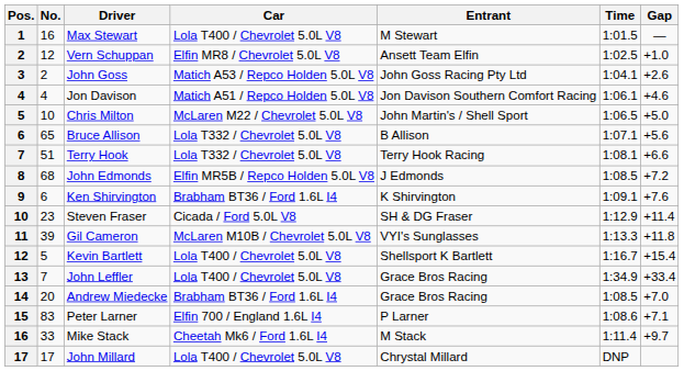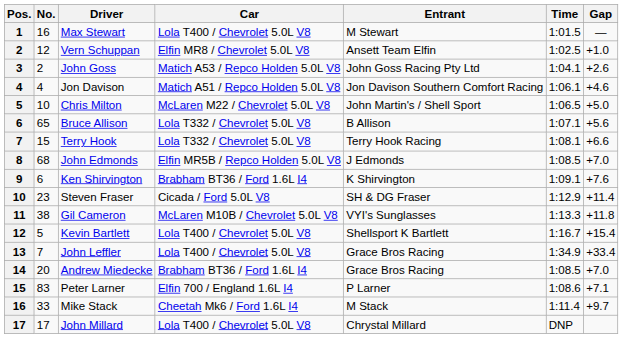Terry Hook | No.: 51 -> 15
John Edmonds | Gap: +7.2 -> +7.0
Gil Cameron | No.: 39 -> 38
